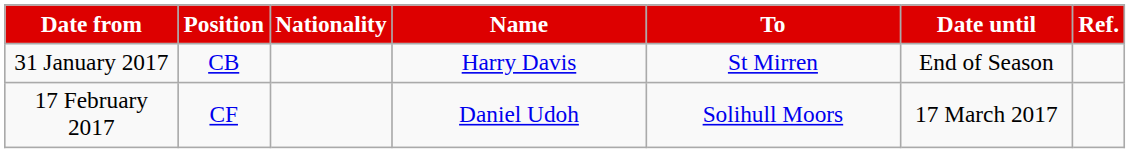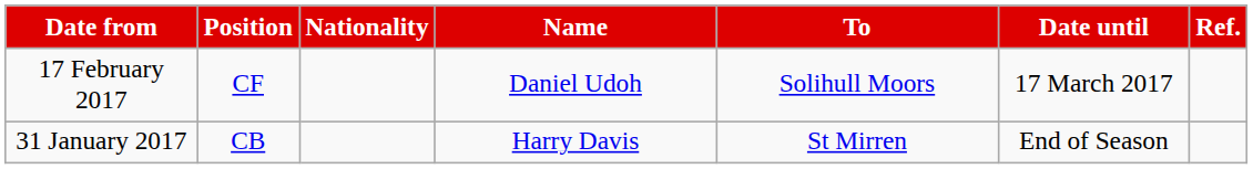rows swapped: 31 January 2017 <-> 17 February 2017
